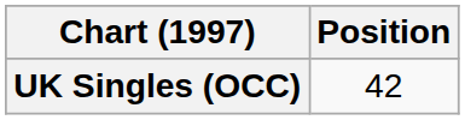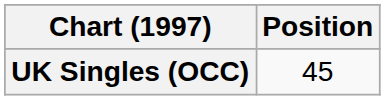UK Singles (OCC) | Position: 42 -> 45
